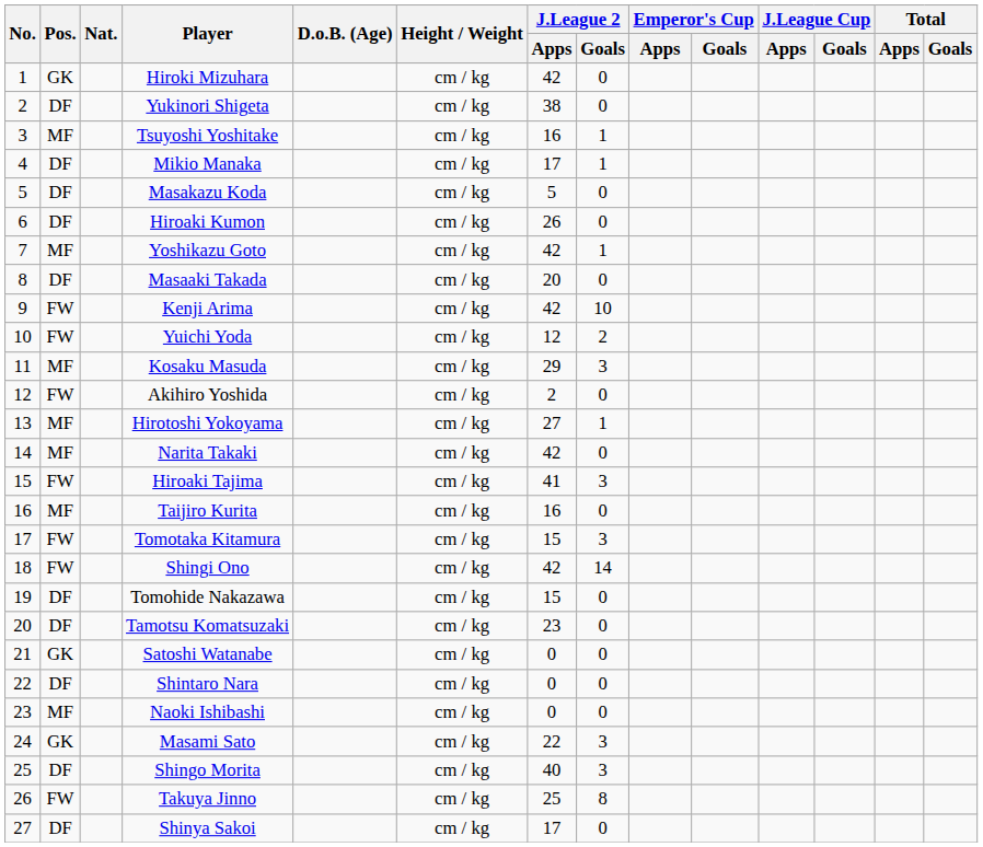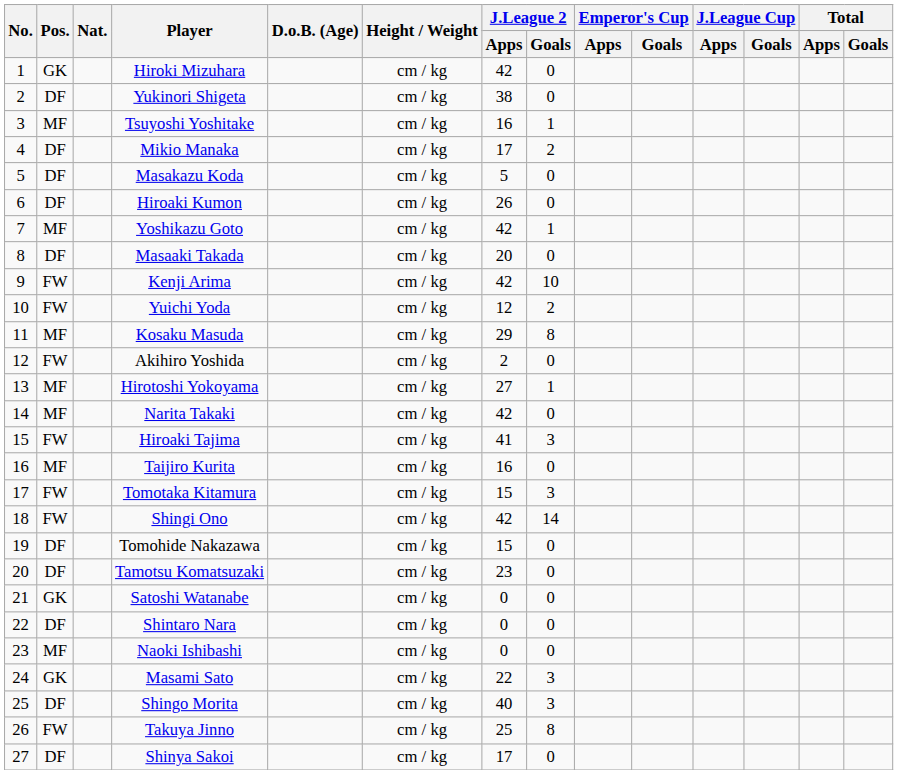Mikio Manaka | J.League 2 / Goals: 1 -> 2
Kosaku Masuda | J.League 2 / Goals: 3 -> 8
